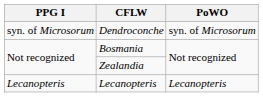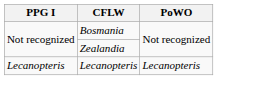- row: syn. of Microsorum | Dendroconche | syn. of Microsorum
